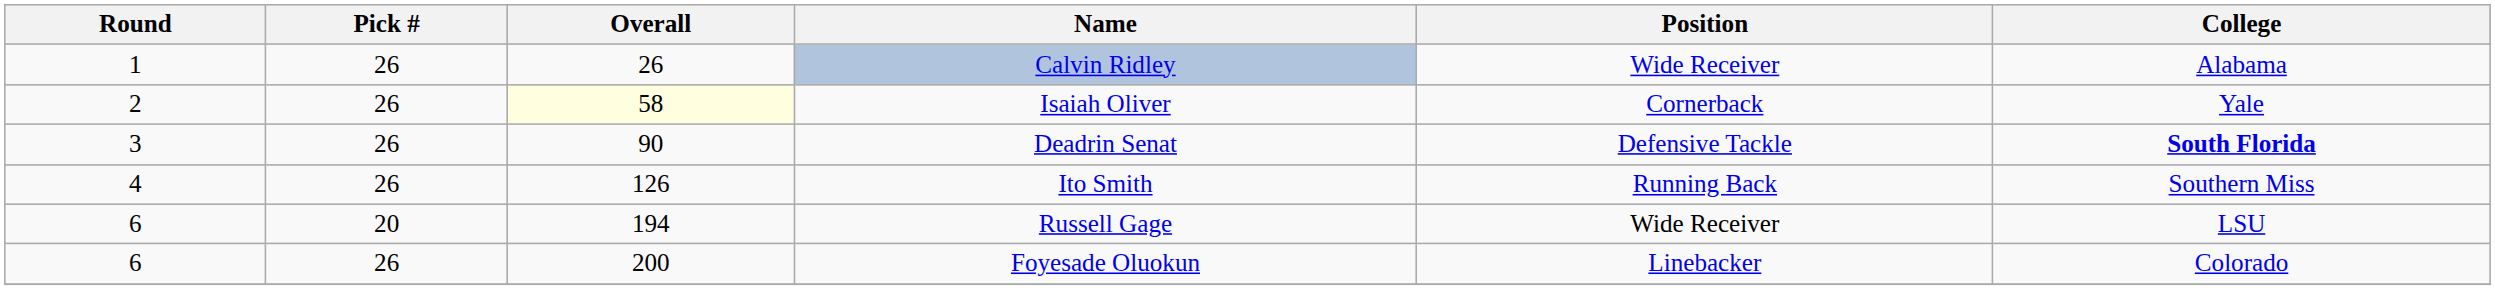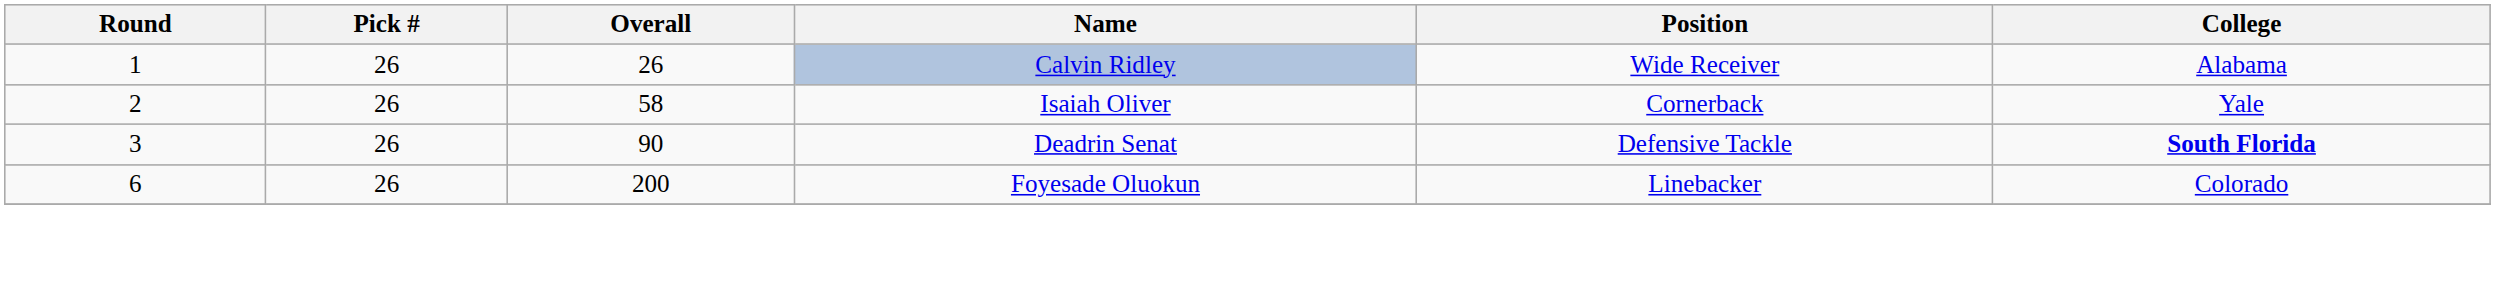Isaiah Oliver | Overall: lightyellow background -> no background
- row: 4 | 26 | 126 | Ito Smith | Running Back | Southern Miss
- row: 6 | 20 | 194 | Russell Gage | Wide Receiver | LSU
